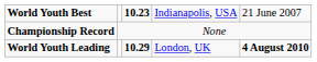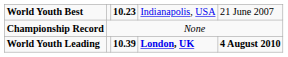World Youth Leading | column 3: 10.29 -> 10.39
World Youth Leading | column 4: normal -> bold
